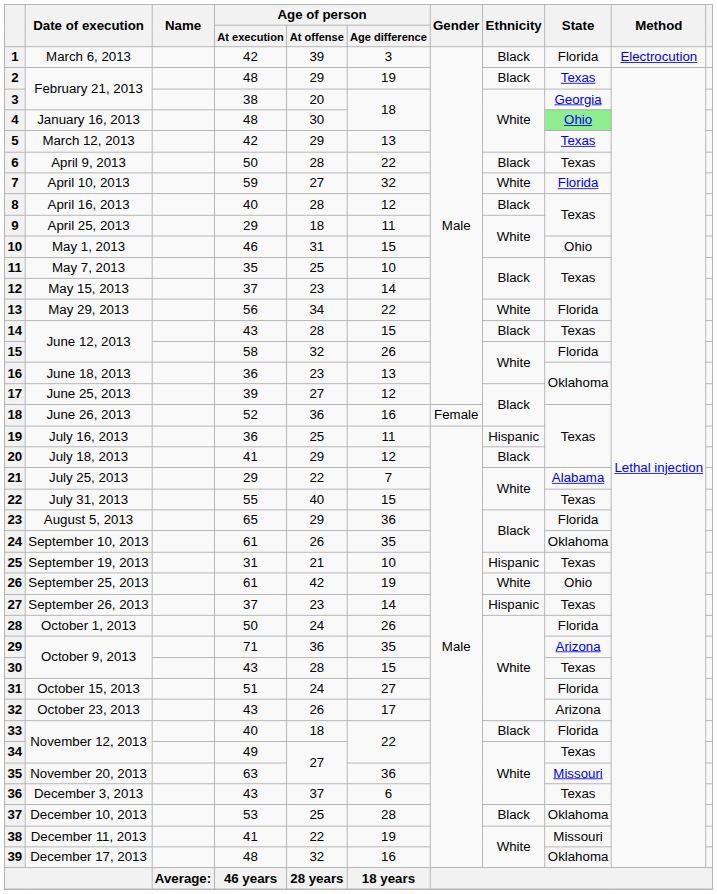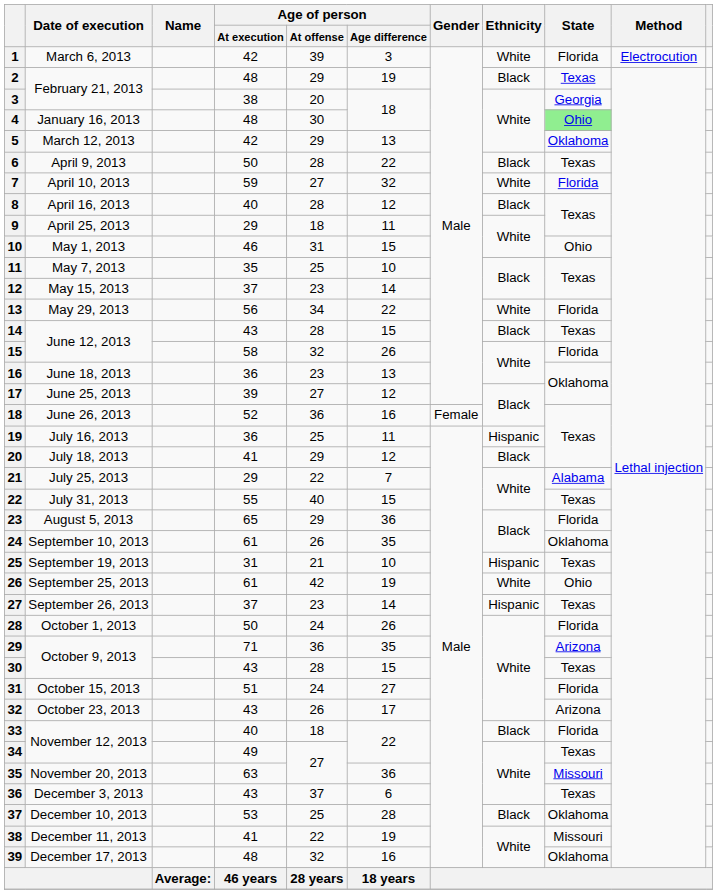1 | Ethnicity: Black -> White
5 | State: Texas -> Oklahoma
